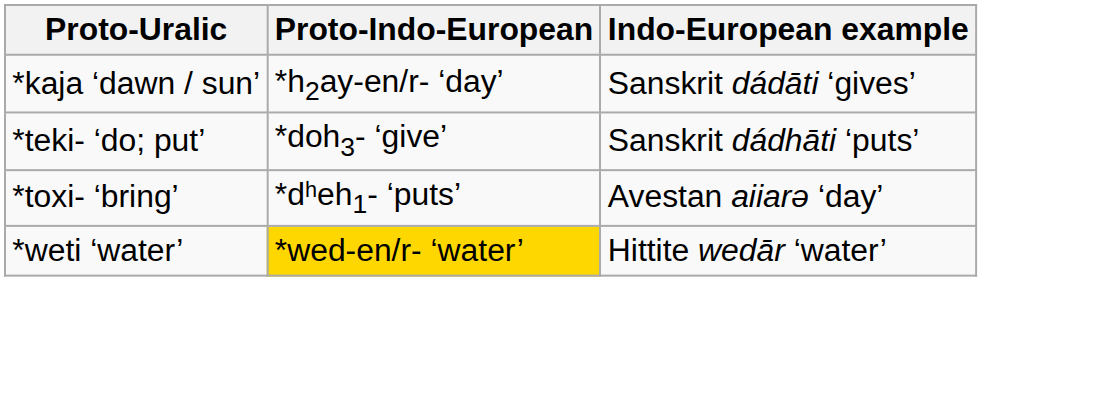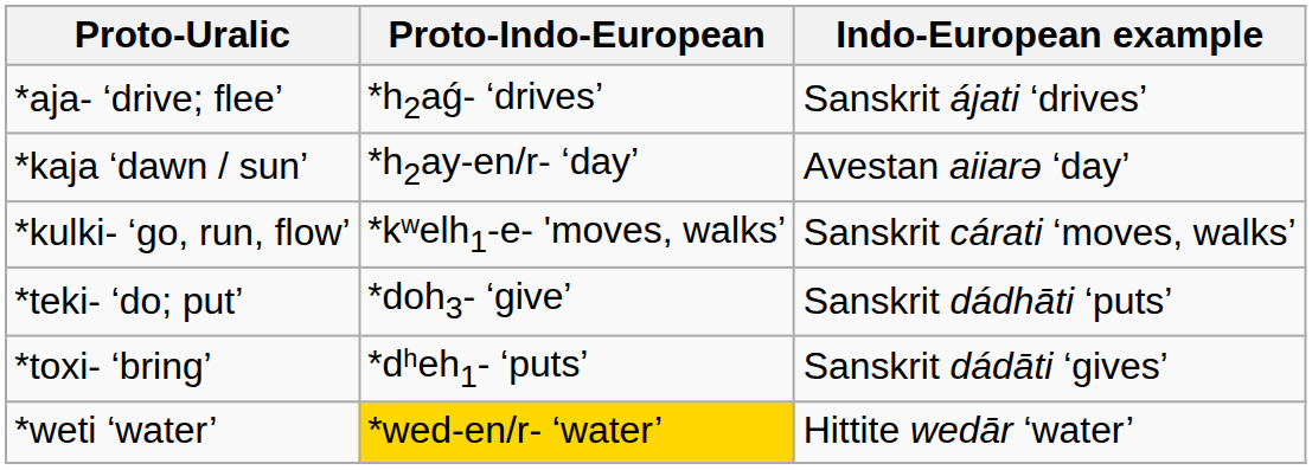+ row: *aja- ‘drive; flee’ | *h2aǵ- ‘drives’ | Sanskrit ájati ‘drives’
*kaja ‘dawn / sun’ | Indo-European example: Sanskrit dádāti ‘gives’ -> Avestan aiiarǝ ‘day’
+ row: *kulki- ‘go, run, flow’ | *kʷelh1-e- 'moves, walks’ | Sanskrit cárati ‘moves, walks’
*toxi- ‘bring’ | Indo-European example: Avestan aiiarǝ ‘day’ -> Sanskrit dádāti ‘gives’
